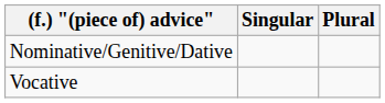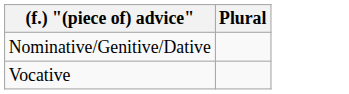- column: Singular
